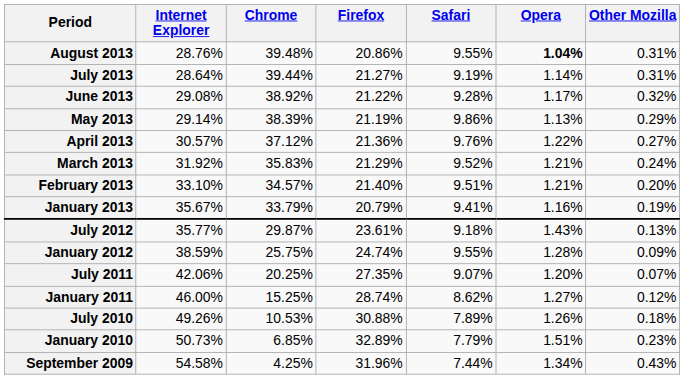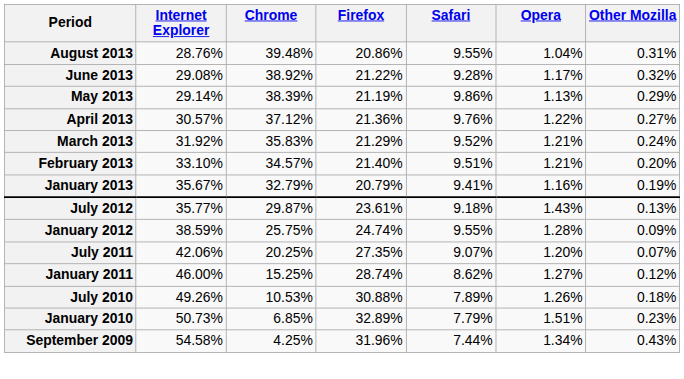August 2013 | Opera: bold -> normal
- row: July 2013 | 28.64% | 39.44% | 21.27% | 9.19% | 1.14% | 0.31%
January 2013 | Chrome: 33.79% -> 32.79%
